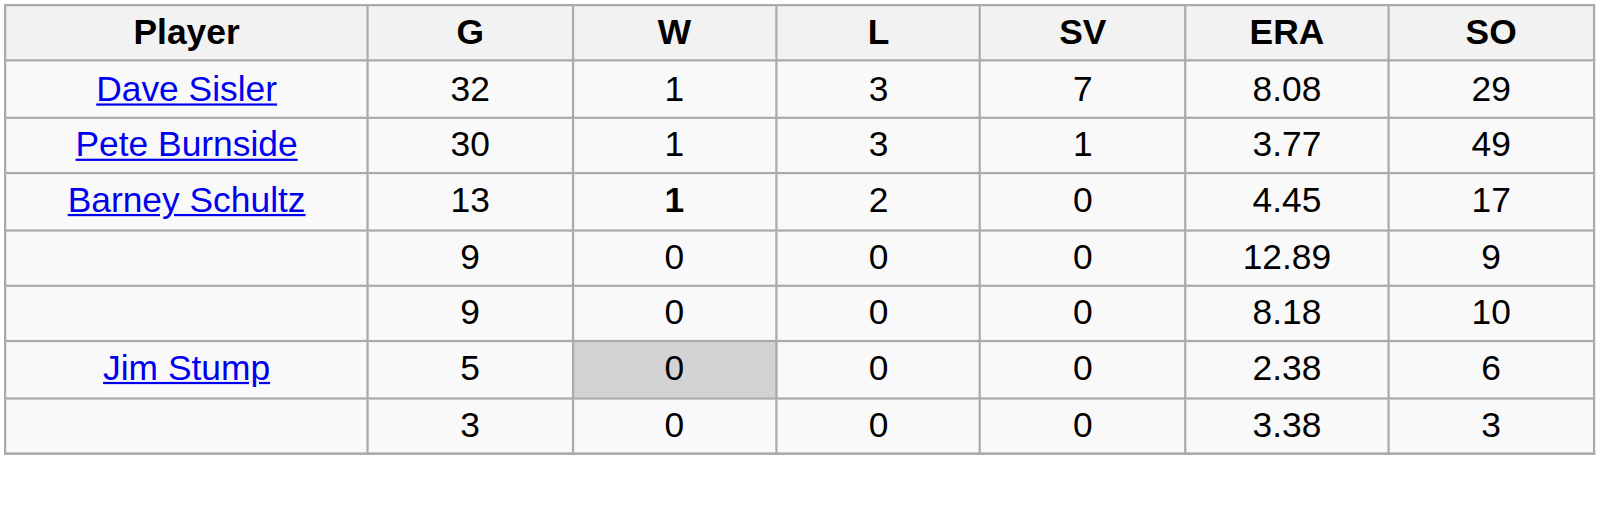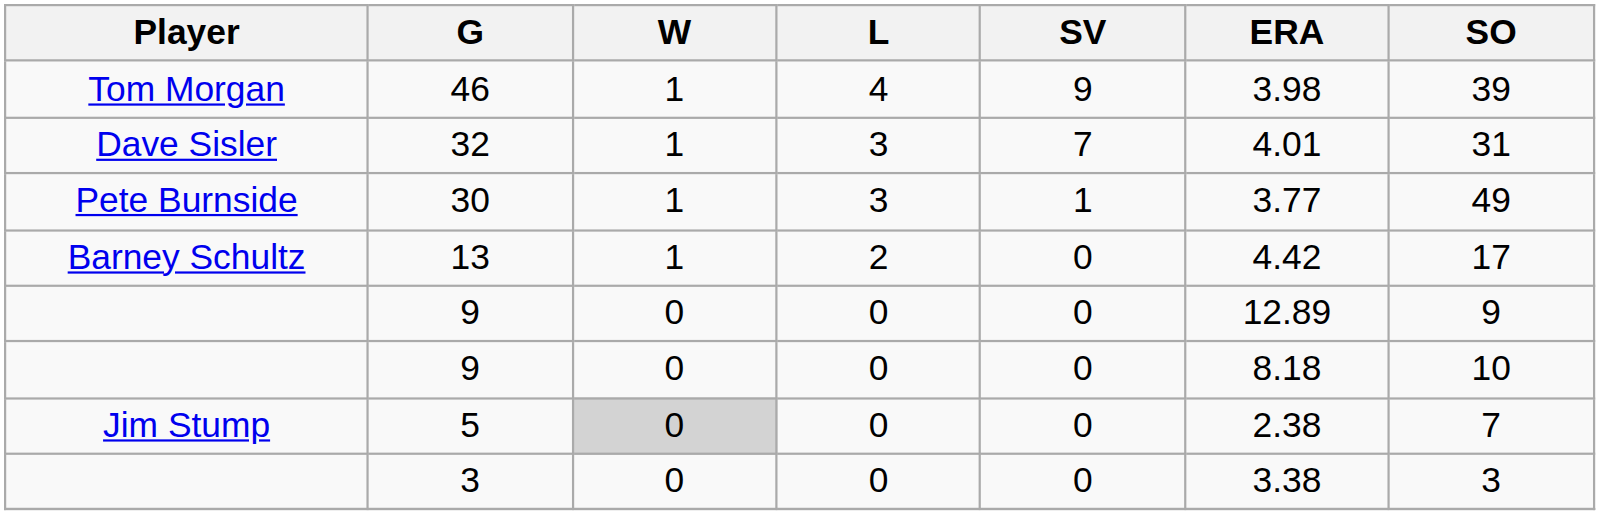+ row: Tom Morgan | 46 | 1 | 4 | 9 | 3.98 | 39
32 | ERA: 8.08 -> 4.01
32 | SO: 29 -> 31
13 | W: bold -> normal
13 | ERA: 4.45 -> 4.42
5 | SO: 6 -> 7
